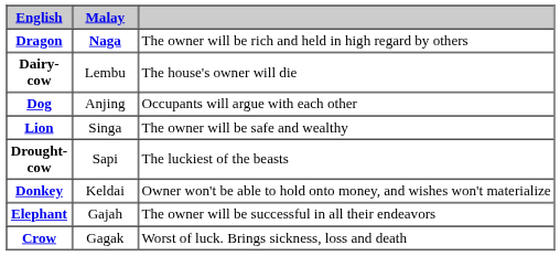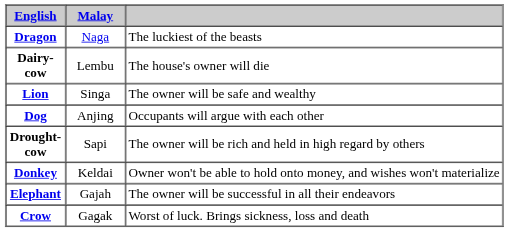Dragon | Malay: bold -> normal
Dragon | column 3: The owner will be rich and held in high regard by others -> The luckiest of the beasts
rows swapped: Lion <-> Dog
Drought-cow | column 3: The luckiest of the beasts -> The owner will be rich and held in high regard by others
